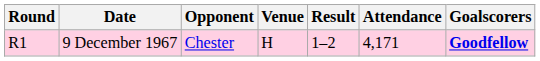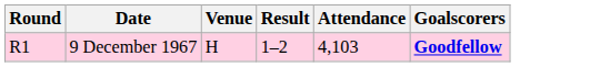- column: Opponent | Chester
9 December 1967 | Attendance: 4,171 -> 4,103
